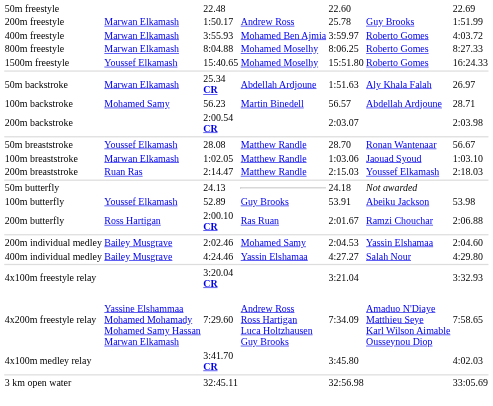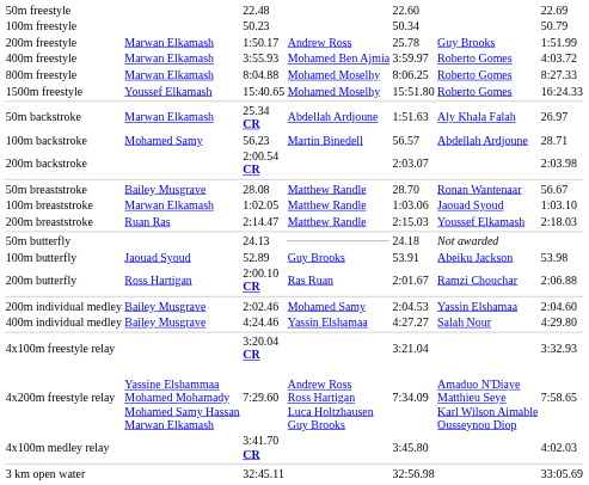+ row: 100m freestyle | 50.23 | 50.34 | 50.79
50m breaststroke | column 2: Youssef Elkamash -> Bailey Musgrave
100m butterfly | column 2: Youssef Elkamash -> Jaouad Syoud
